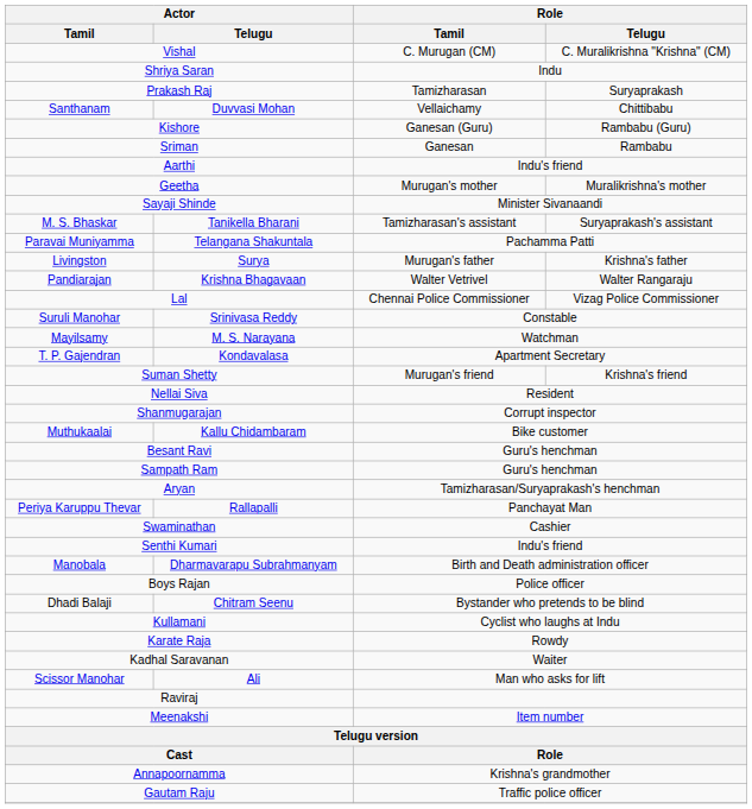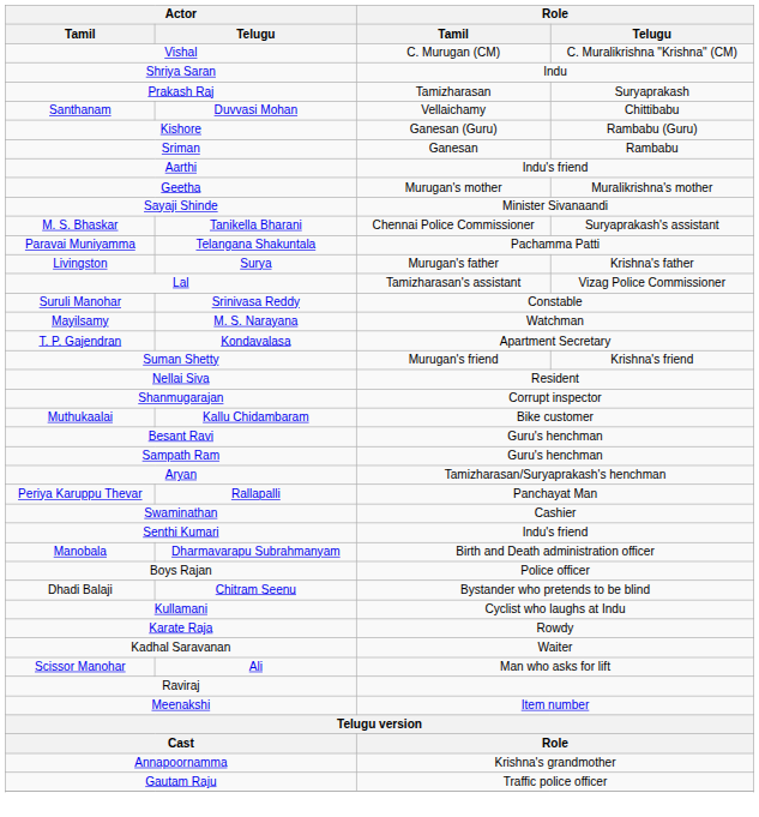M. S. Bhaskar | Role / Tamil: Tamizharasan's assistant -> Chennai Police Commissioner
- row: Pandiarajan | Krishna Bhagavaan | Walter Vetrivel | Walter Rangaraju
Lal | Role / Tamil: Chennai Police Commissioner -> Tamizharasan's assistant
